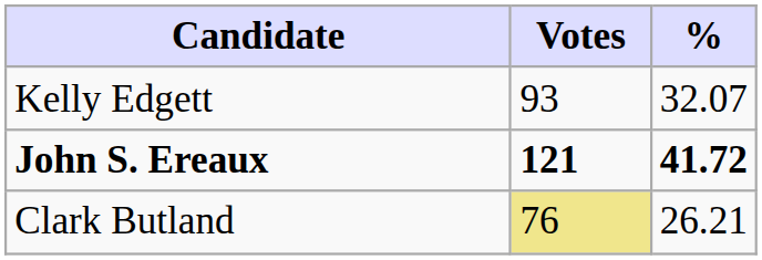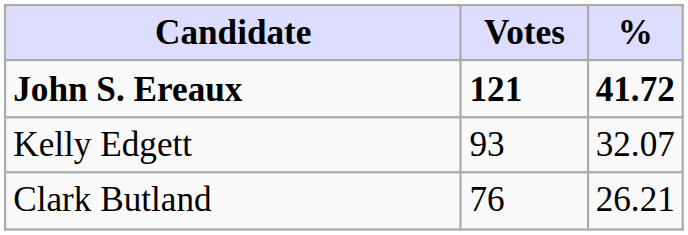rows swapped: John S. Ereaux <-> Kelly Edgett
Clark Butland | Votes: khaki background -> no background
